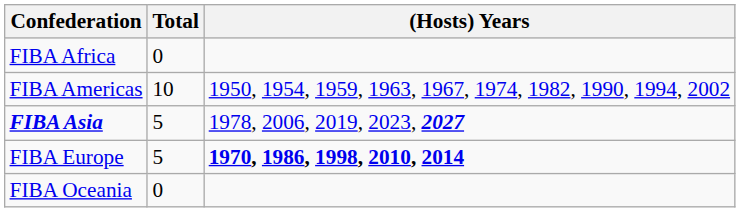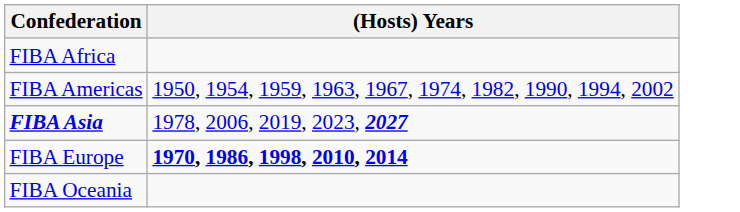- column: Total | 0 | 10 | 5 | 5 | 0
